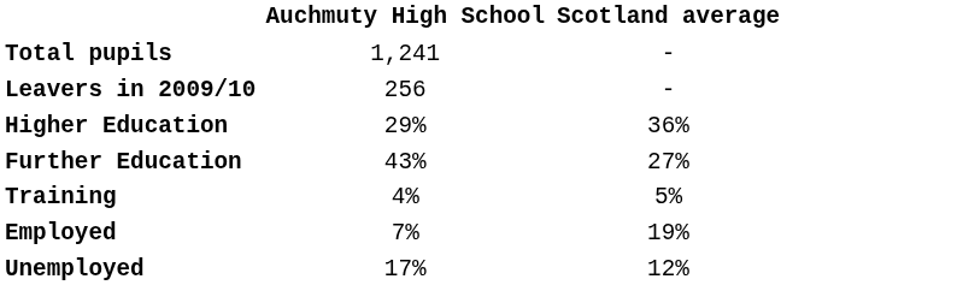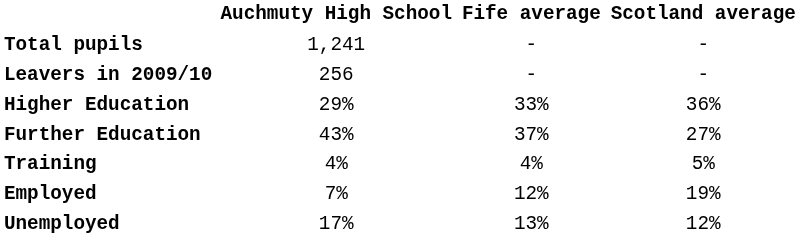+ column: Fife average | - | - | 33% | 37% | 4% | 12% | 13%
